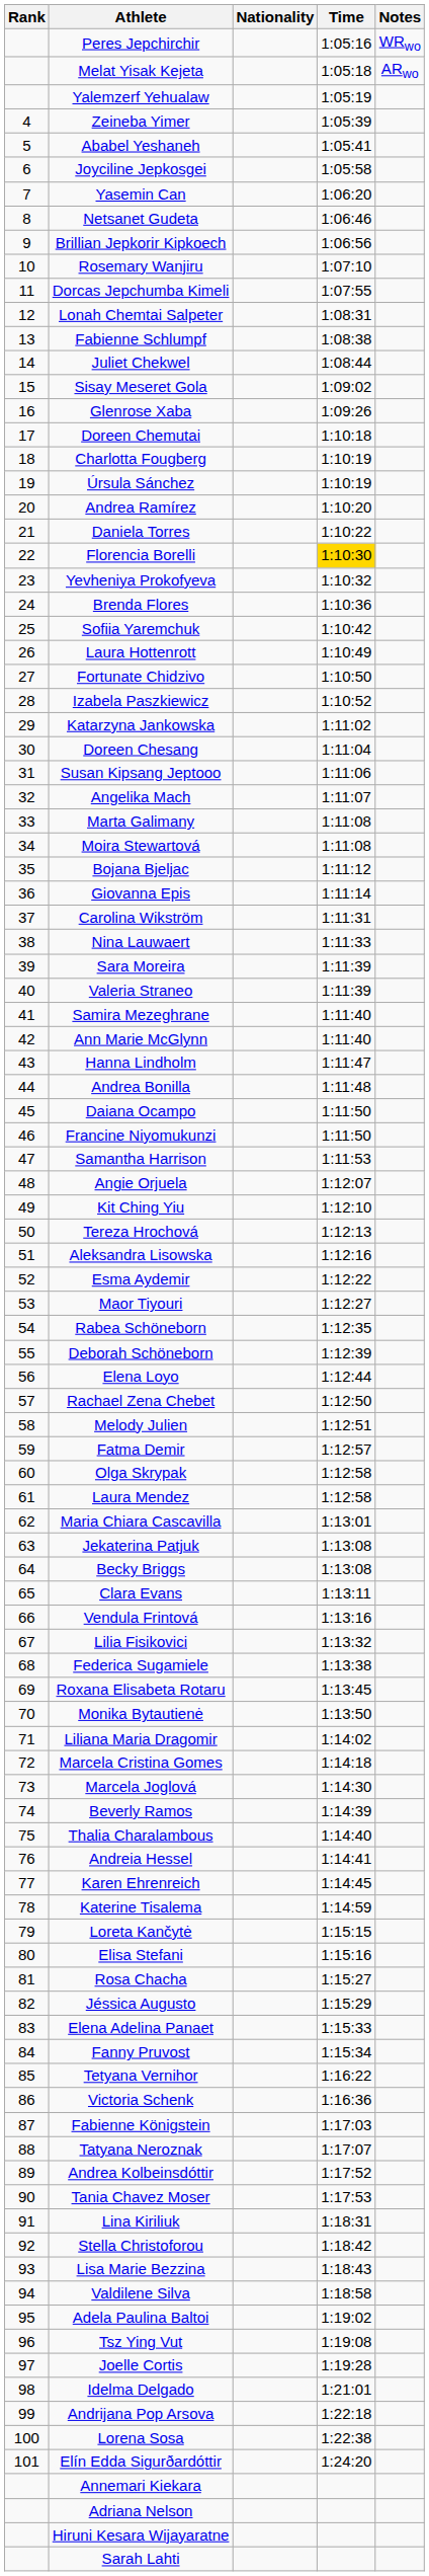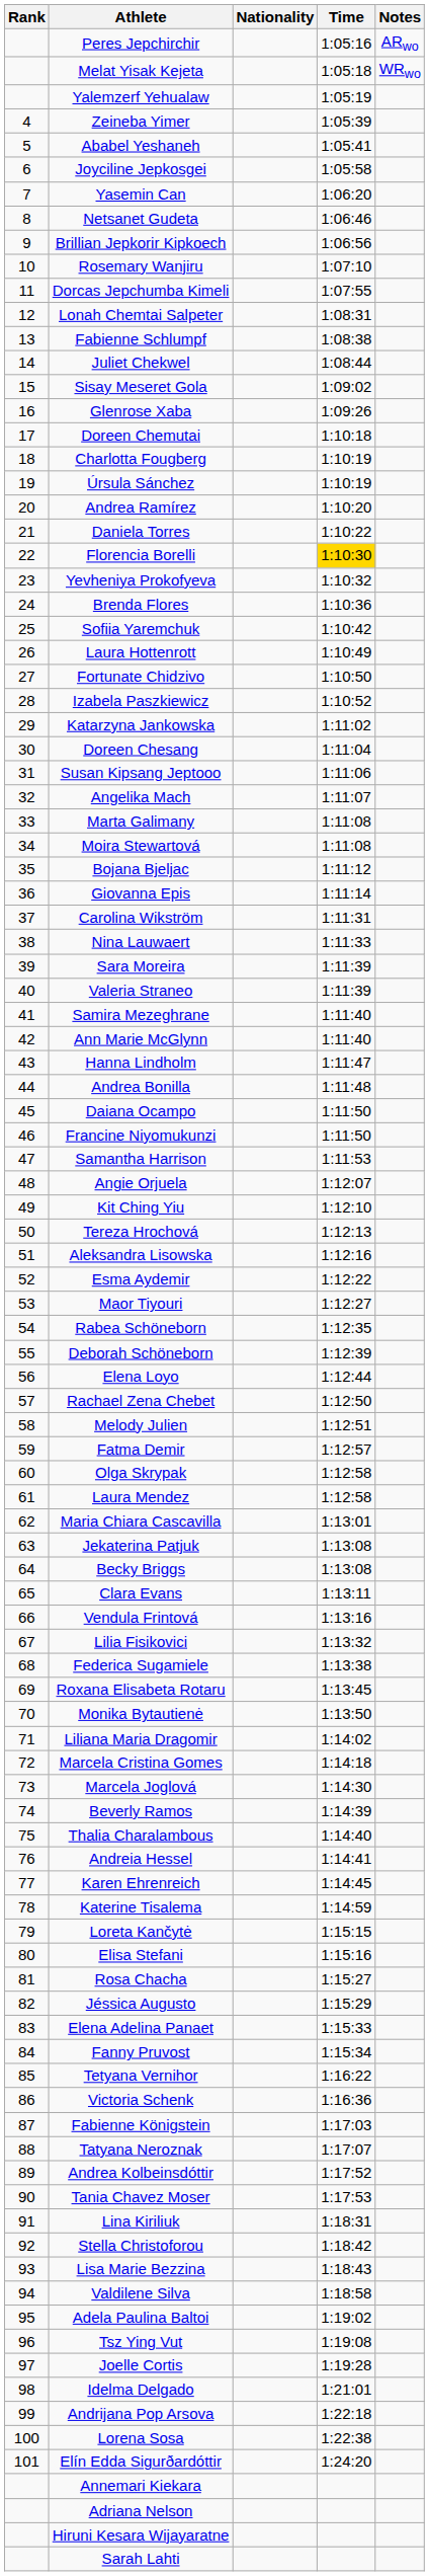Peres Jepchirchir | Notes: WRwo -> ARwo
Melat Yisak Kejeta | Notes: ARwo -> WRwo
